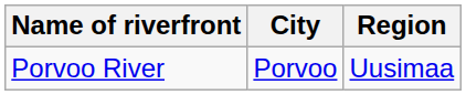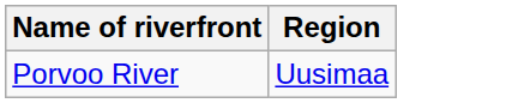- column: City | Porvoo
